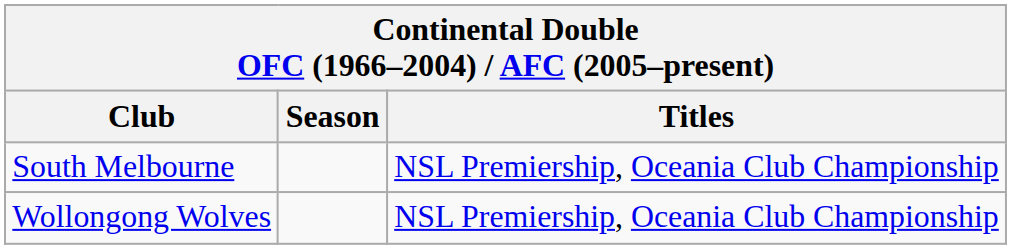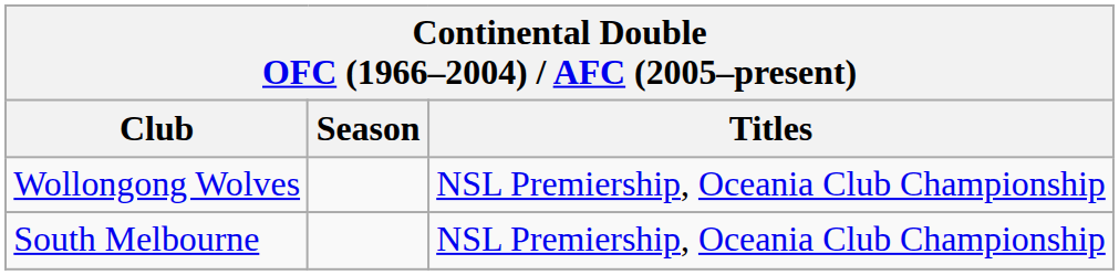rows swapped: South Melbourne <-> Wollongong Wolves
